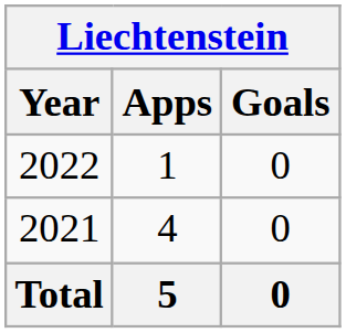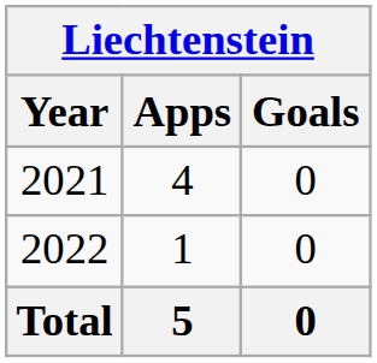rows swapped: 2021 <-> 2022
